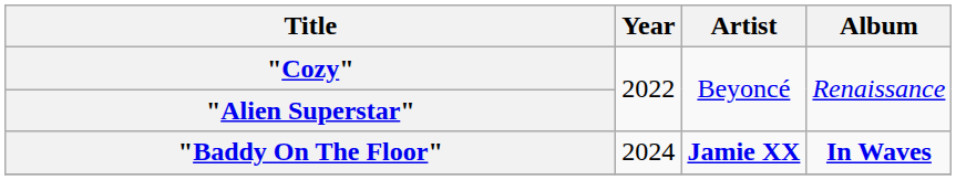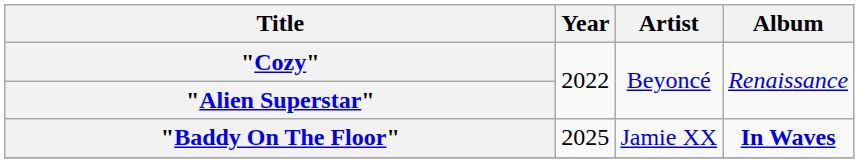"Baddy On The Floor" | Year: 2024 -> 2025
"Baddy On The Floor" | Artist: bold -> normal
